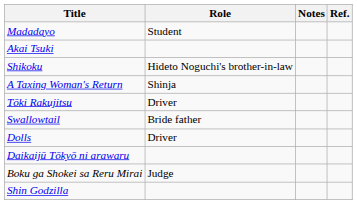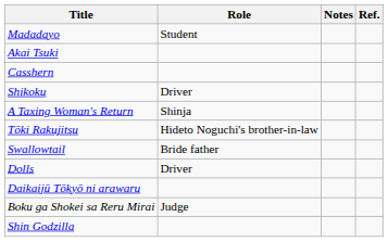+ row: Casshern
Shikoku | Role: Hideto Noguchi's brother-in-law -> Driver
Tōki Rakujitsu | Role: Driver -> Hideto Noguchi's brother-in-law
